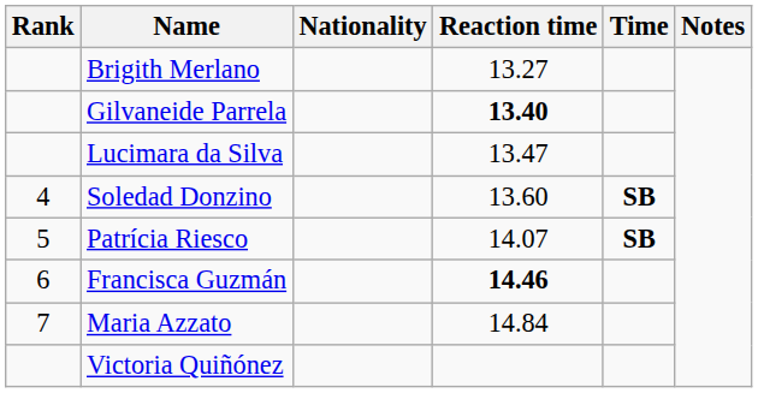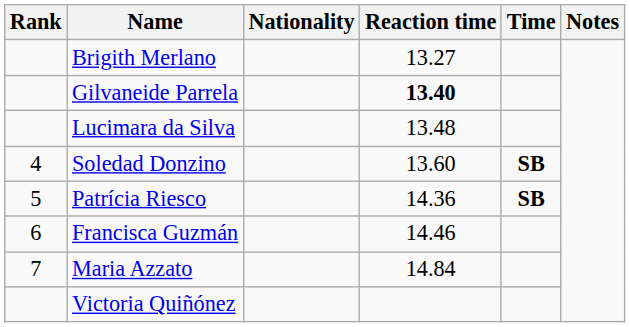Lucimara da Silva | Reaction time: 13.47 -> 13.48
Patrícia Riesco | Reaction time: 14.07 -> 14.36
Francisca Guzmán | Reaction time: bold -> normal
